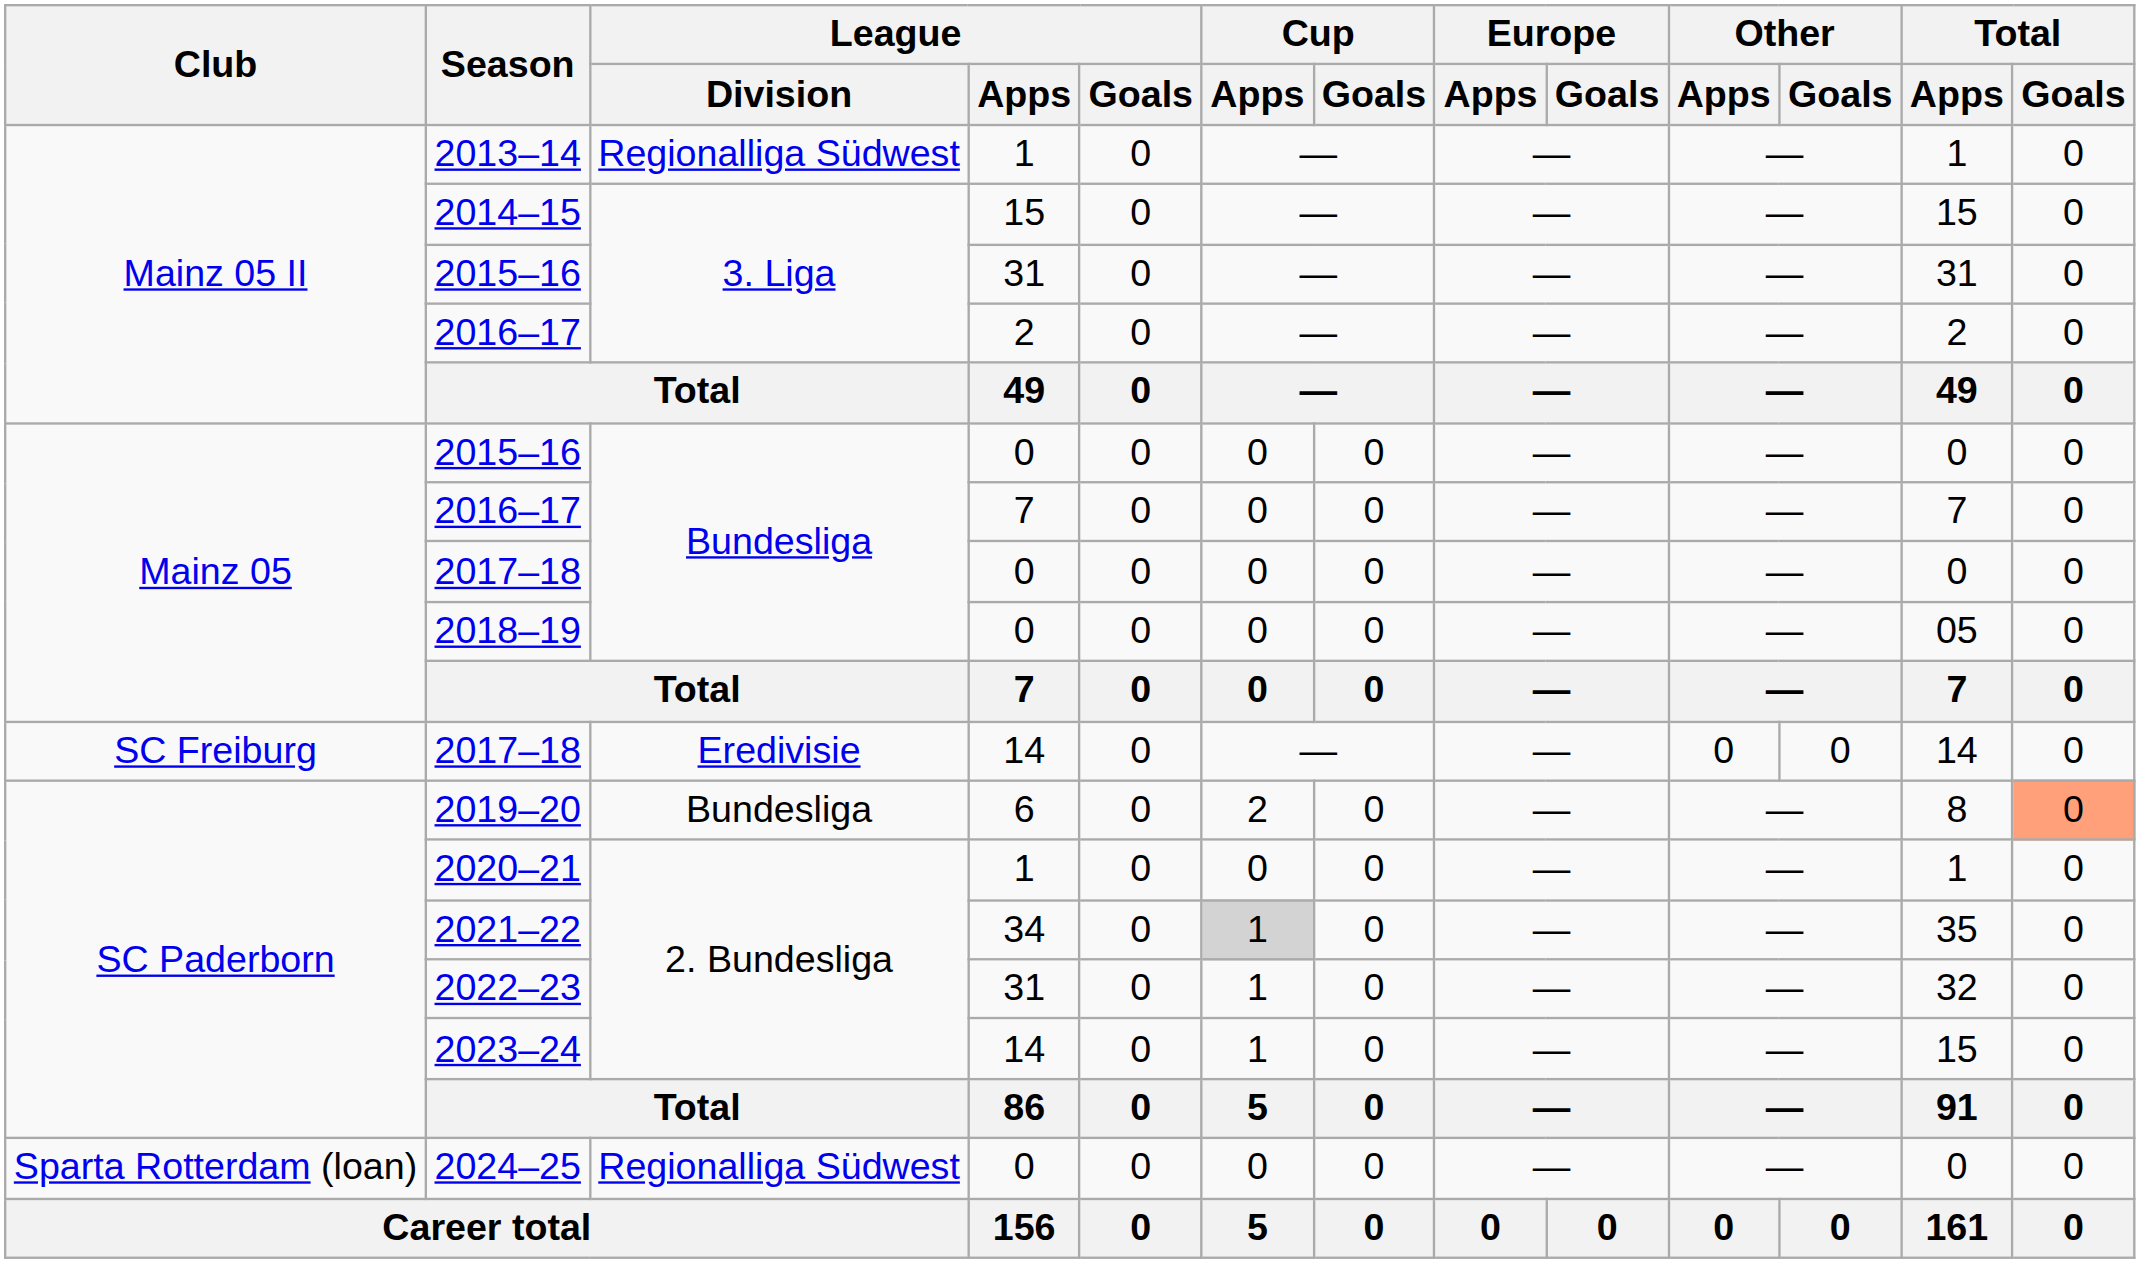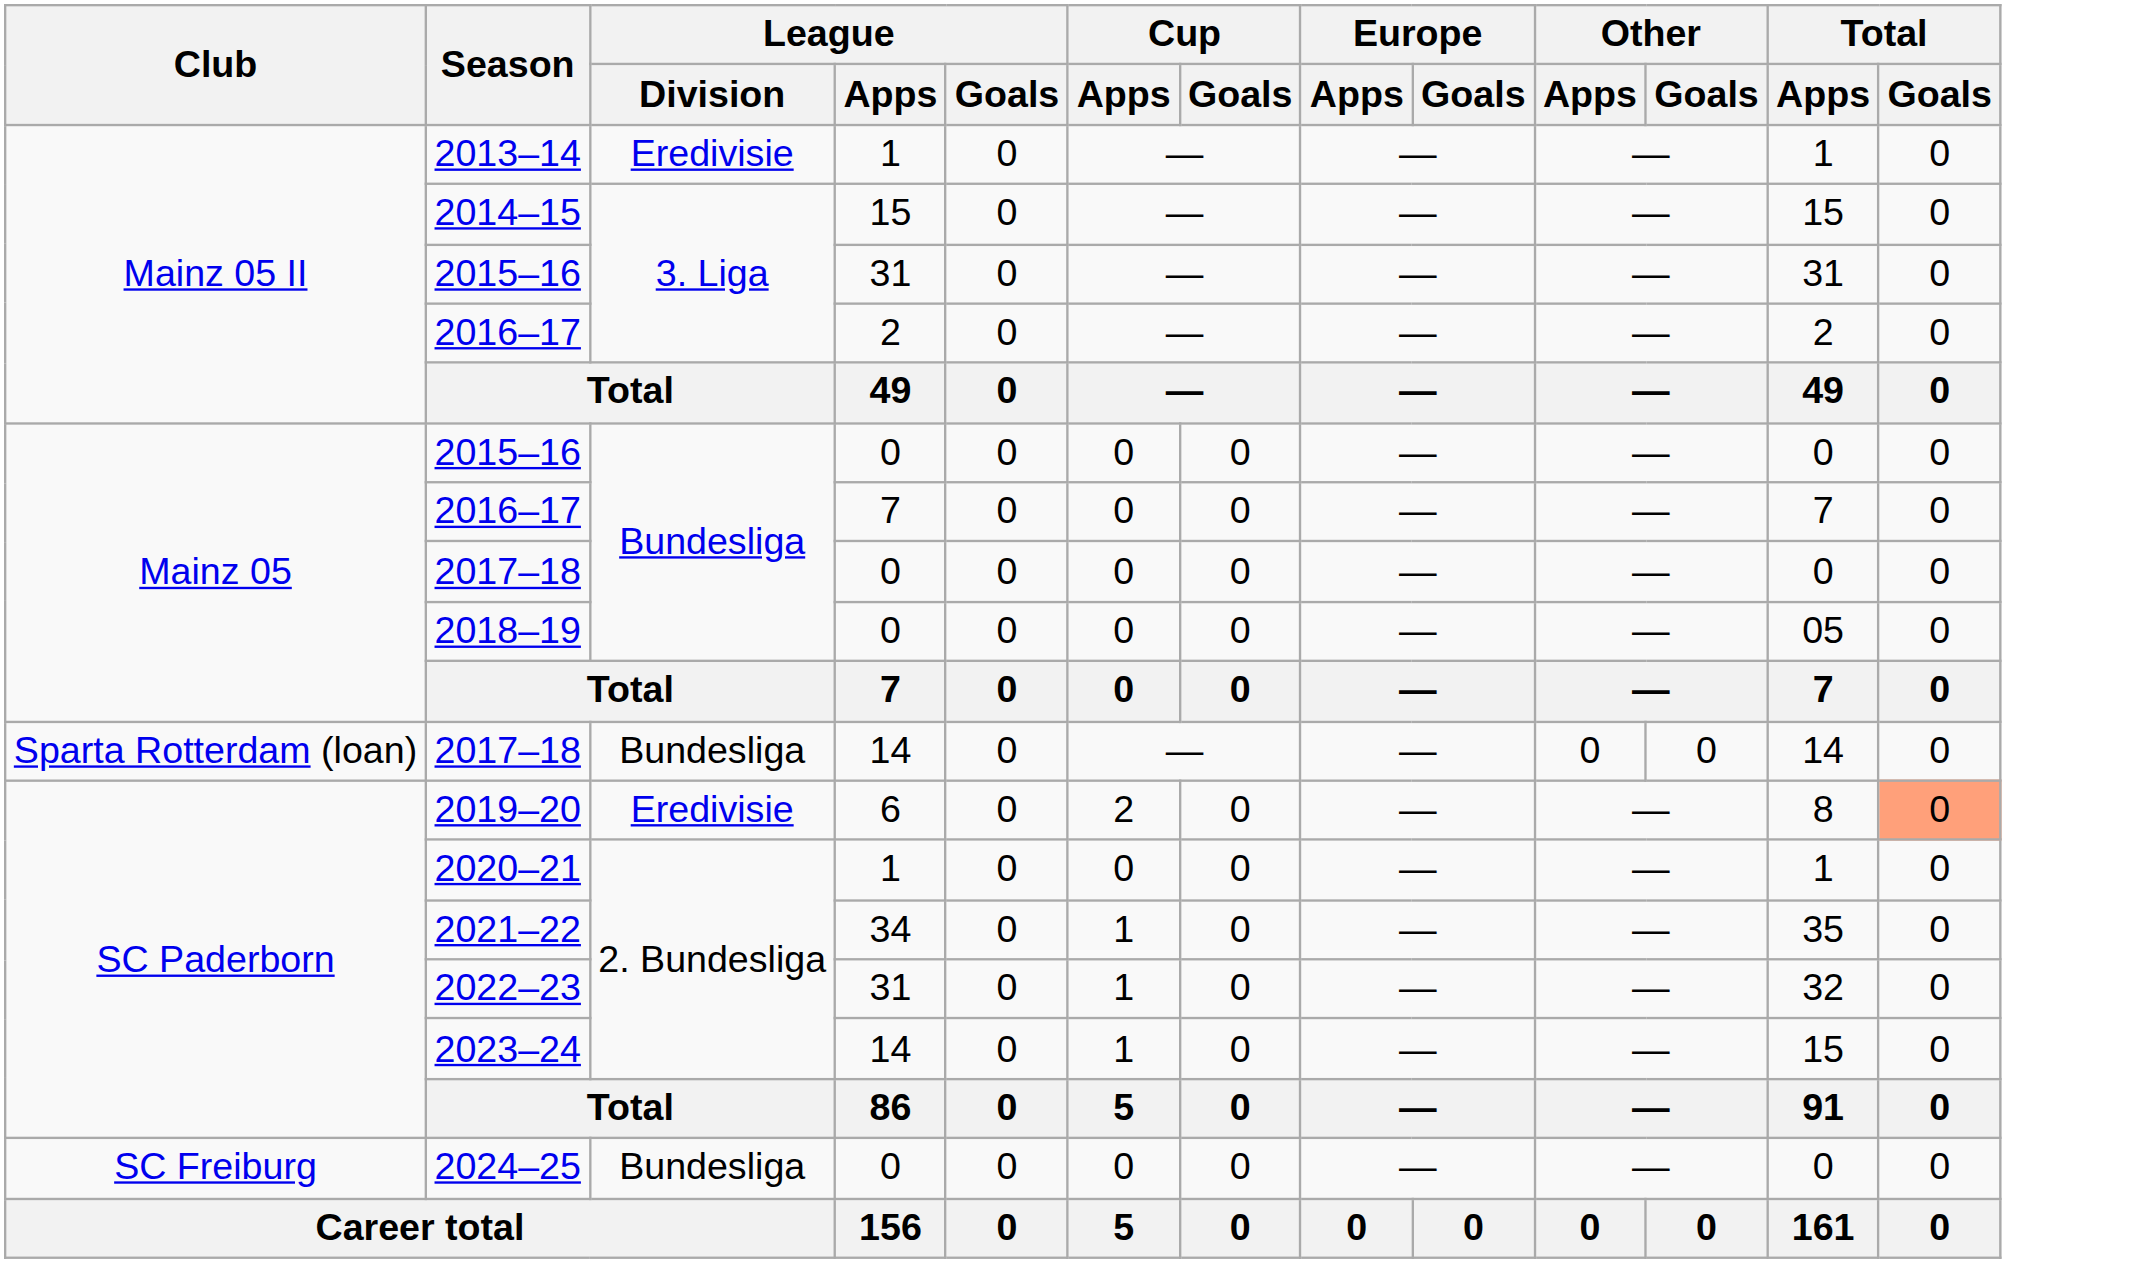2013–14 | League / Division: Regionalliga Südwest -> Eredivisie
2017–18 / 14 | Club: SC Freiburg -> Sparta Rotterdam (loan)
2017–18 / 14 | League / Division: Eredivisie -> Bundesliga
2019–20 | League / Division: Bundesliga -> Eredivisie
2021–22 | Cup / Apps: lightgrey background -> no background
2024–25 | Club: Sparta Rotterdam (loan) -> SC Freiburg
2024–25 | League / Division: Regionalliga Südwest -> Bundesliga
